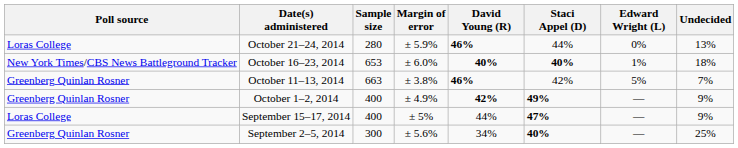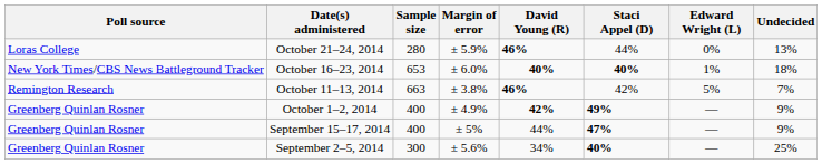October 11–13, 2014 | Poll source: Greenberg Quinlan Rosner -> Remington Research
September 15–17, 2014 | Poll source: Loras College -> Greenberg Quinlan Rosner
